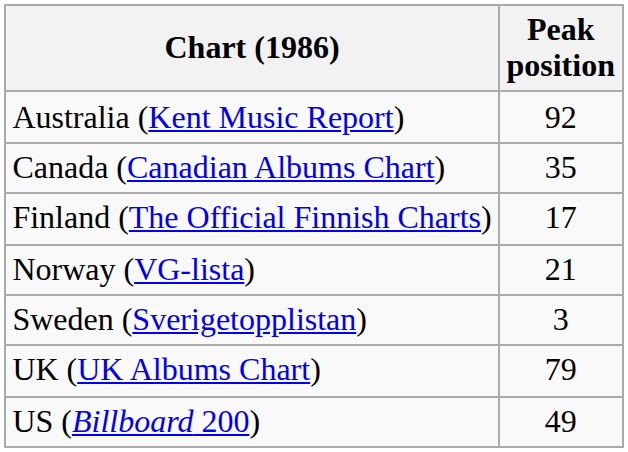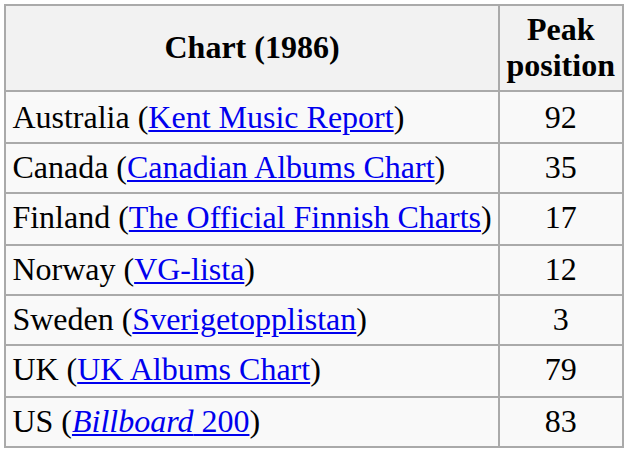Norway (VG-lista) | Peak position: 21 -> 12
US (Billboard 200) | Peak position: 49 -> 83
